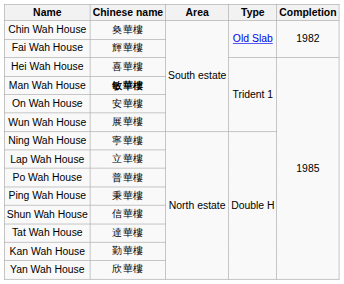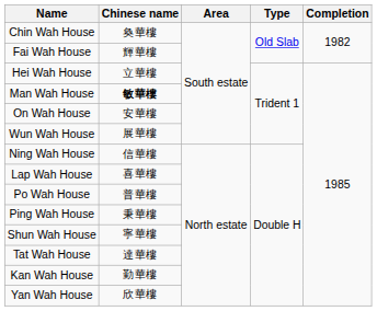Hei Wah House | Chinese name: 喜華樓 -> 立華樓
Ning Wah House | Chinese name: 寧華樓 -> 信華樓
Lap Wah House | Chinese name: 立華樓 -> 喜華樓
Shun Wah House | Chinese name: 信華樓 -> 寧華樓
